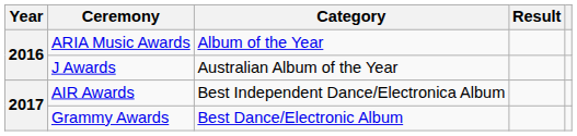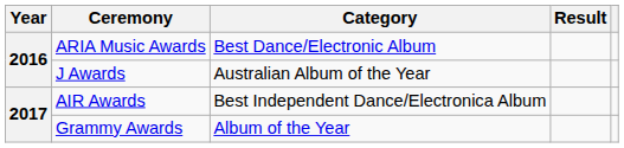ARIA Music Awards | Category: Album of the Year -> Best Dance/Electronic Album
Grammy Awards | Category: Best Dance/Electronic Album -> Album of the Year
